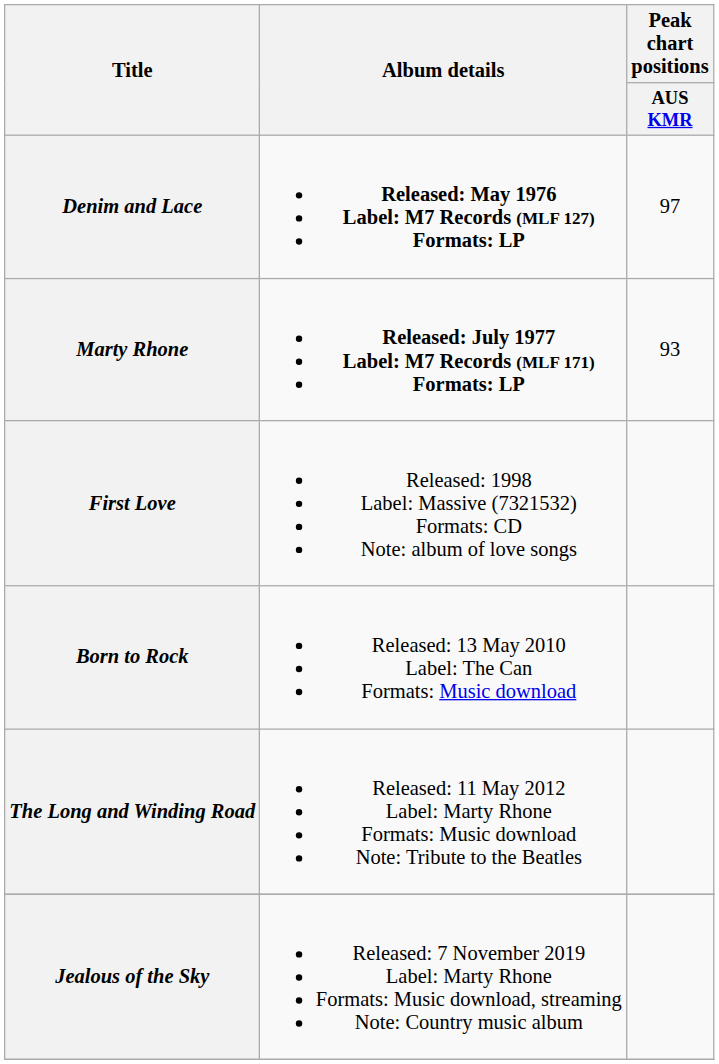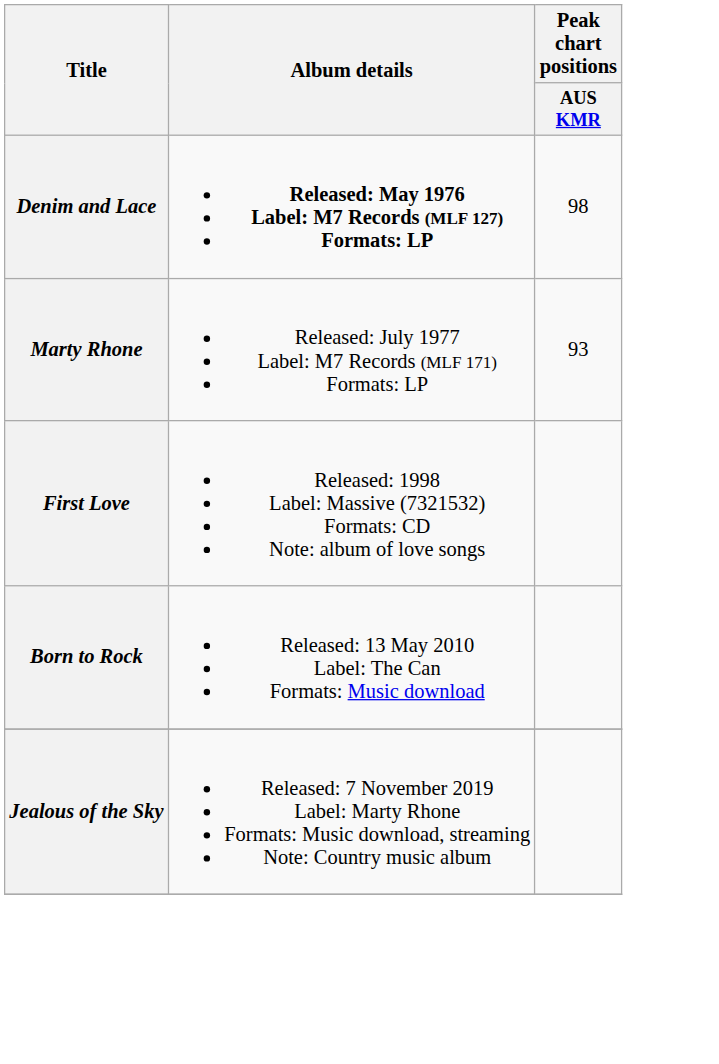Denim and Lace | Peak chart positions / AUS KMR: 97 -> 98
Marty Rhone | Album details: bold -> normal
- row: The Long and Winding Road | Released: 11 May 2012 Label: Marty Rhone Formats: Music download Note: Tribute to the Beatles
